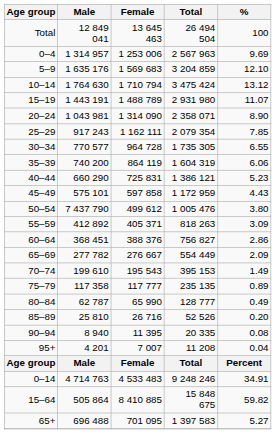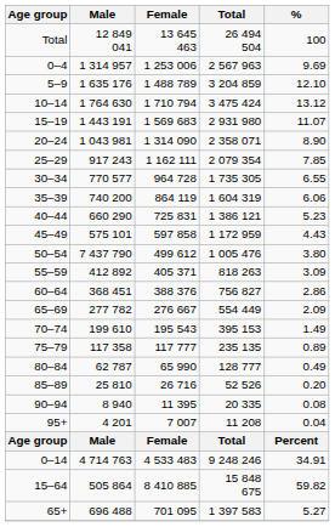5–9 | Female: 1 569 683 -> 1 488 789
15–19 | Female: 1 488 789 -> 1 569 683
